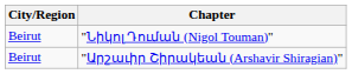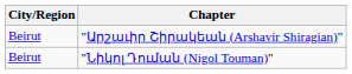rows swapped: "Նիկոլ Դուման (Nigol Touman)" <-> "Արշաւիր Շիրակեան (Arshavir Shiragian)"
